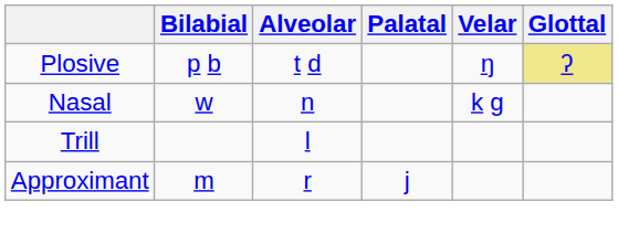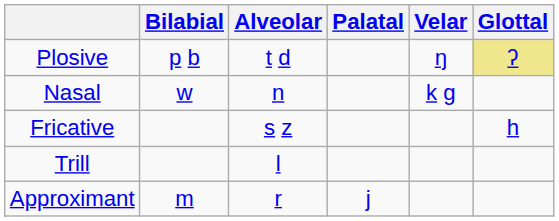+ row: Fricative | s z | h
